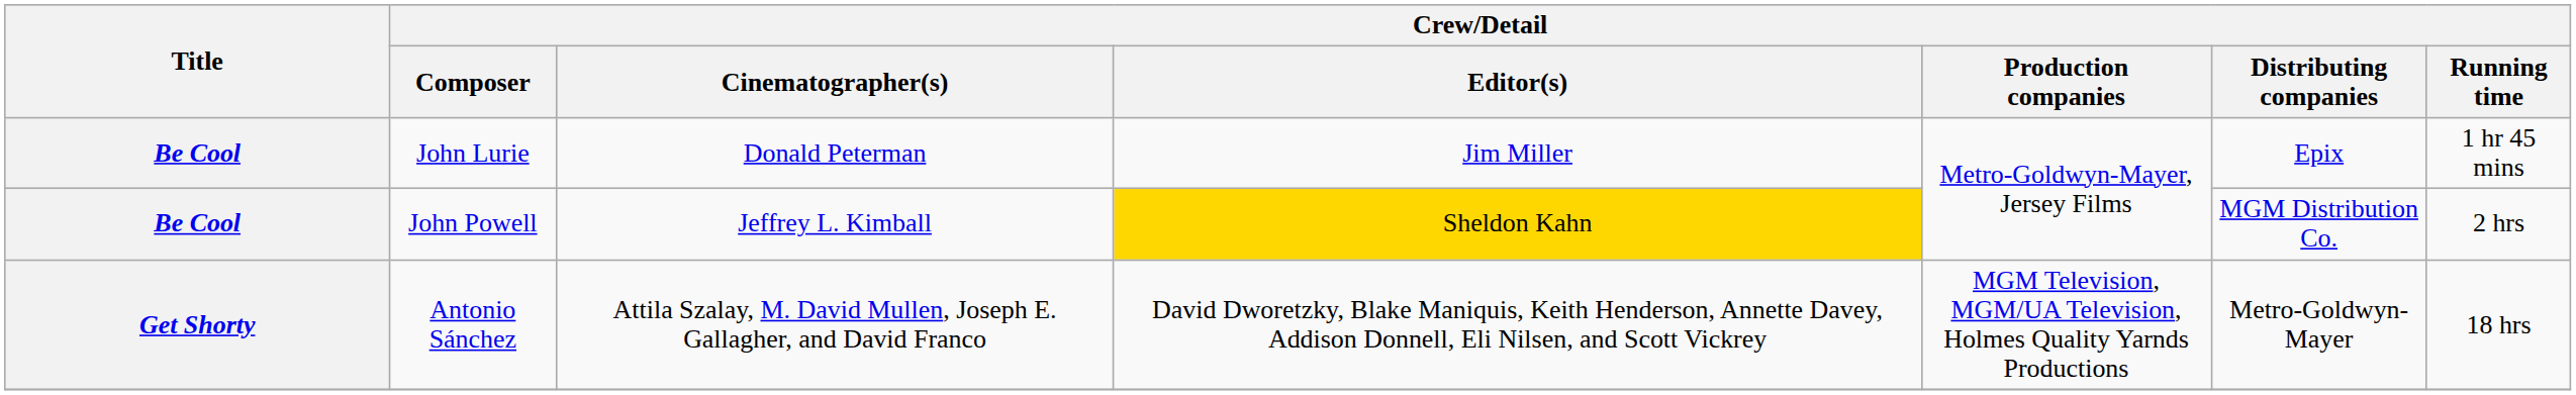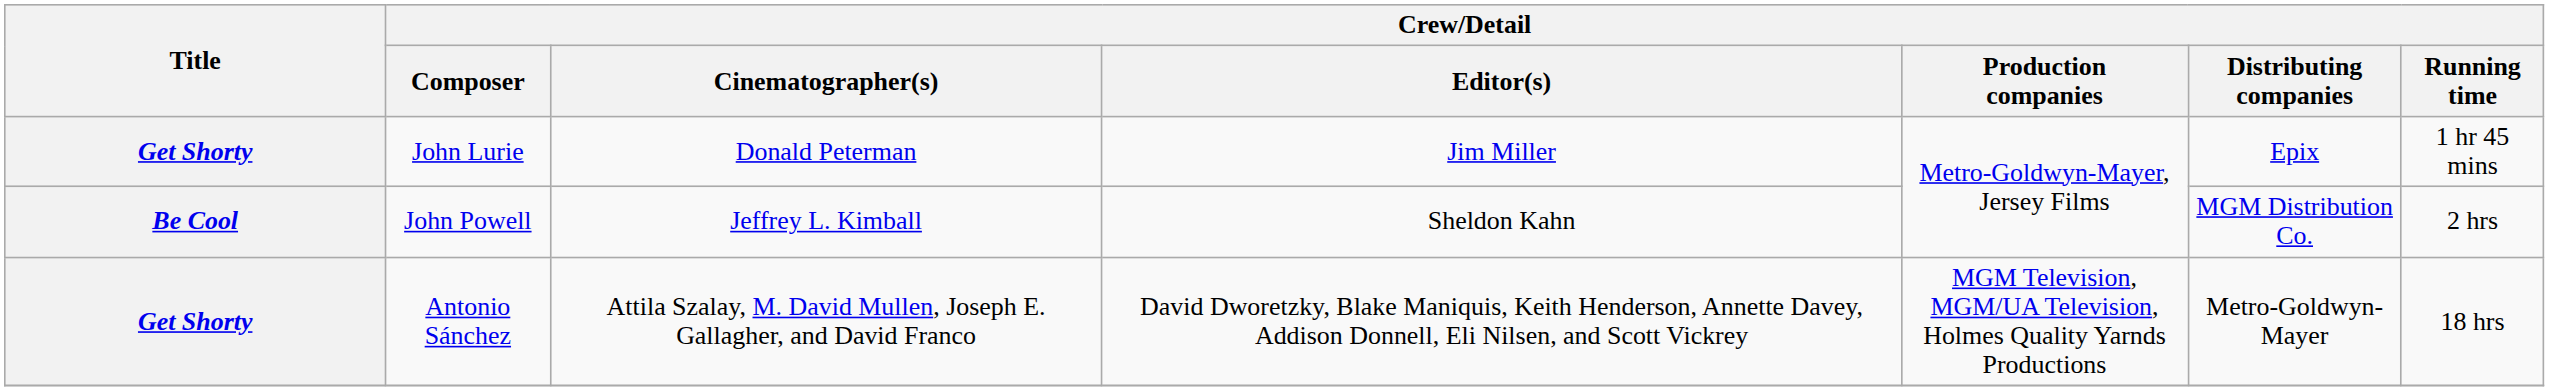John Lurie | Title: Be Cool -> Get Shorty
John Powell | Crew/Detail / Editor(s): gold background -> no background
